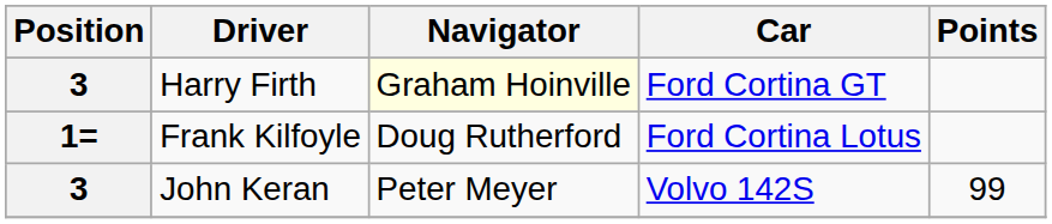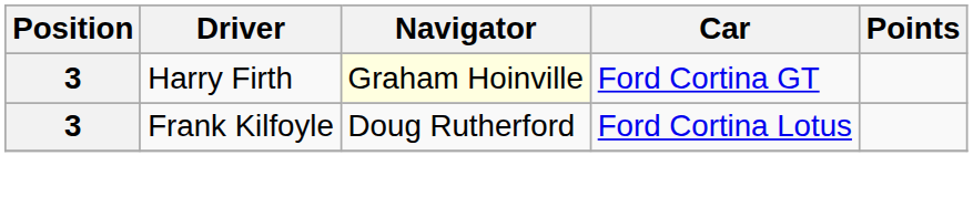Frank Kilfoyle | Position: 1= -> 3
- row: 3 | John Keran | Peter Meyer | Volvo 142S | 99
